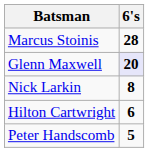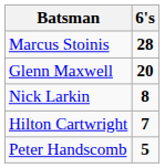Glenn Maxwell | 6's: lavender background -> no background
Hilton Cartwright | 6's: 6 -> 7
